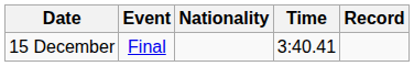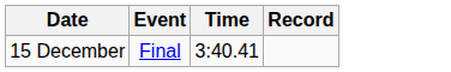- column: Nationality
